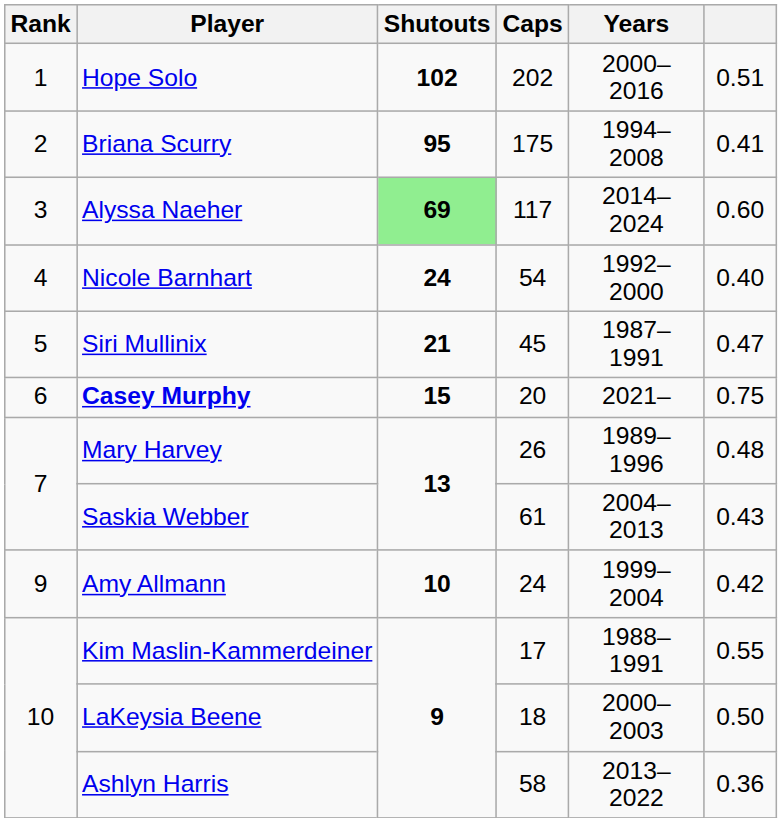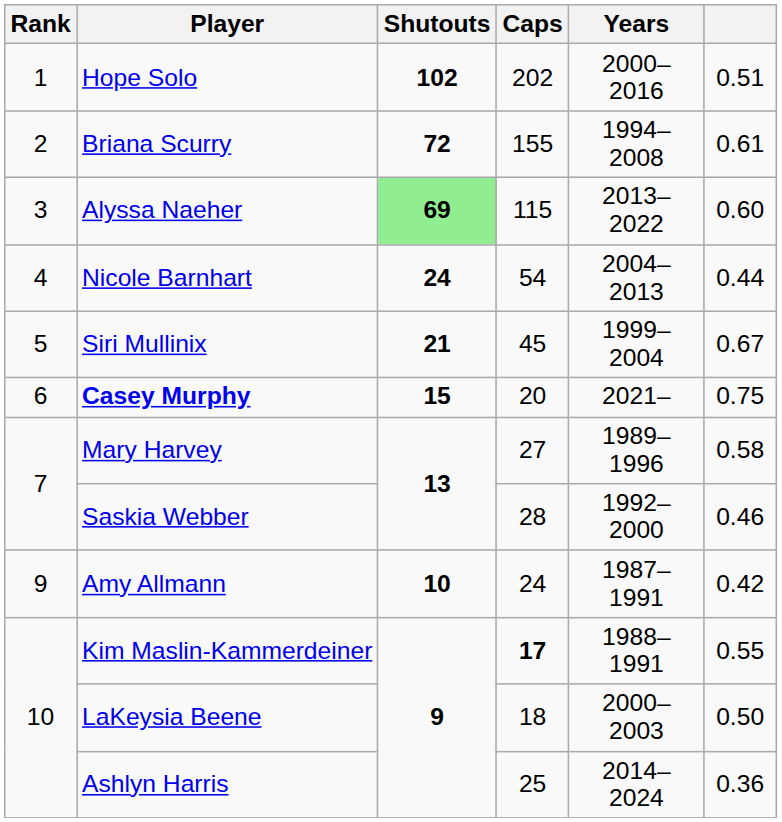Briana Scurry | Shutouts: 95 -> 72
Briana Scurry | Caps: 175 -> 155
Briana Scurry | column 6: 0.41 -> 0.61
Alyssa Naeher | Caps: 117 -> 115
Alyssa Naeher | Years: 2014–2024 -> 2013–2022
Nicole Barnhart | Years: 1992–2000 -> 2004–2013
Nicole Barnhart | column 6: 0.40 -> 0.44
Siri Mullinix | Years: 1987–1991 -> 1999–2004
Siri Mullinix | column 6: 0.47 -> 0.67
Mary Harvey | Caps: 26 -> 27
Mary Harvey | column 6: 0.48 -> 0.58
Saskia Webber | Caps: 61 -> 28
Saskia Webber | Years: 2004–2013 -> 1992–2000
Saskia Webber | column 6: 0.43 -> 0.46
Amy Allmann | Years: 1999–2004 -> 1987–1991
Kim Maslin-Kammerdeiner | Caps: normal -> bold
Ashlyn Harris | Caps: 58 -> 25
Ashlyn Harris | Years: 2013–2022 -> 2014–2024
